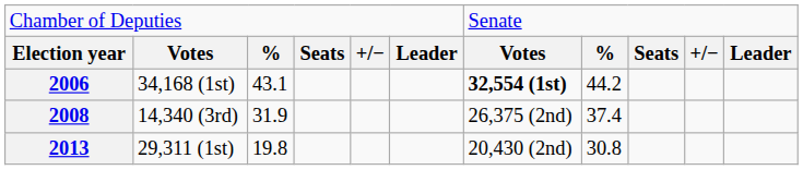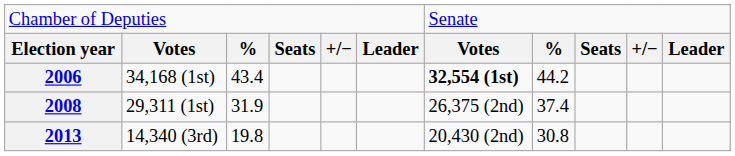2006 | column 3: 43.1 -> 43.4
2008 | column 2: 14,340 (3rd) -> 29,311 (1st)
2013 | column 2: 29,311 (1st) -> 14,340 (3rd)
